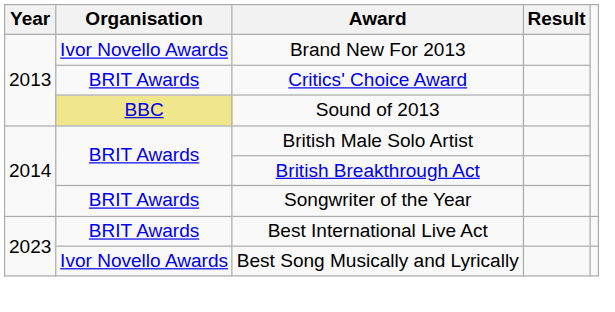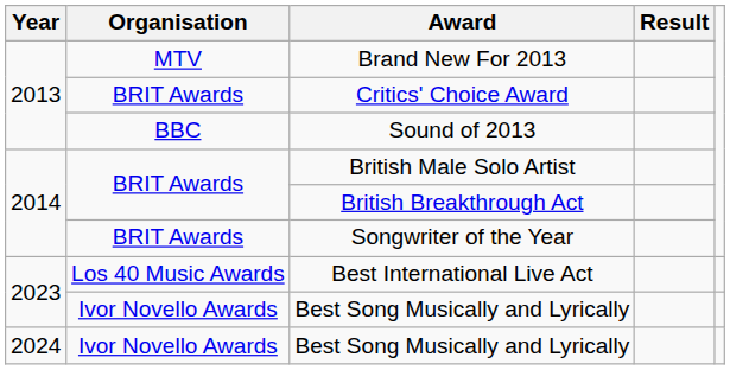Brand New For 2013 | Organisation: Ivor Novello Awards -> MTV
Sound of 2013 | Organisation: khaki background -> no background
Best International Live Act | Organisation: BRIT Awards -> Los 40 Music Awards
+ row: 2024 | Ivor Novello Awards | Best Song Musically and Lyrically
